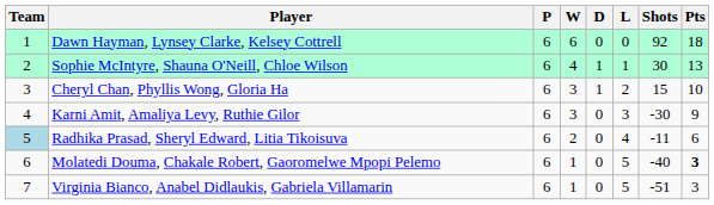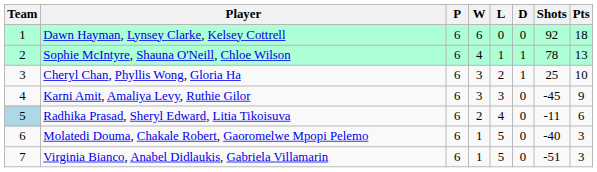columns swapped: D <-> L
Sophie McIntyre, Shauna O'Neill, Chloe Wilson | Shots: 30 -> 78
Cheryl Chan, Phyllis Wong, Gloria Ha | Shots: 15 -> 25
Karni Amit, Amaliya Levy, Ruthie Gilor | Shots: -30 -> -45
Molatedi Douma, Chakale Robert, Gaoromelwe Mpopi Pelemo | Pts: bold -> normal
